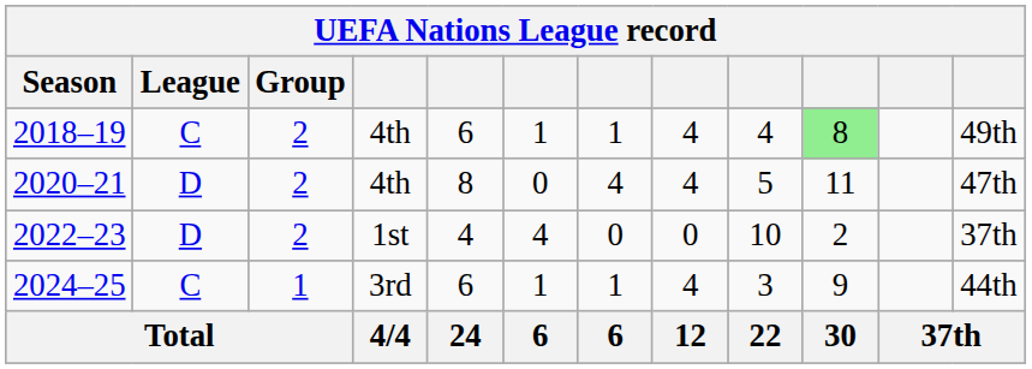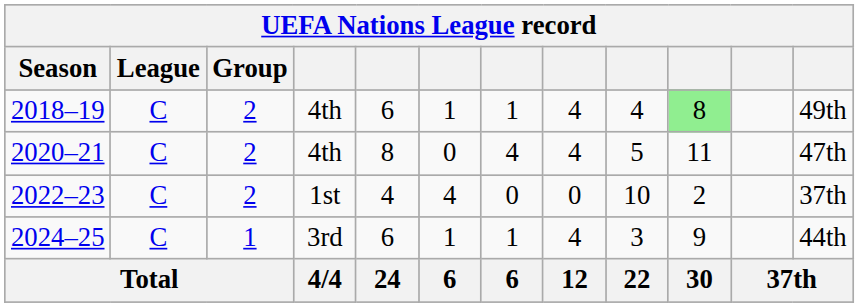2020–21 | League: D -> C
2022–23 | League: D -> C
